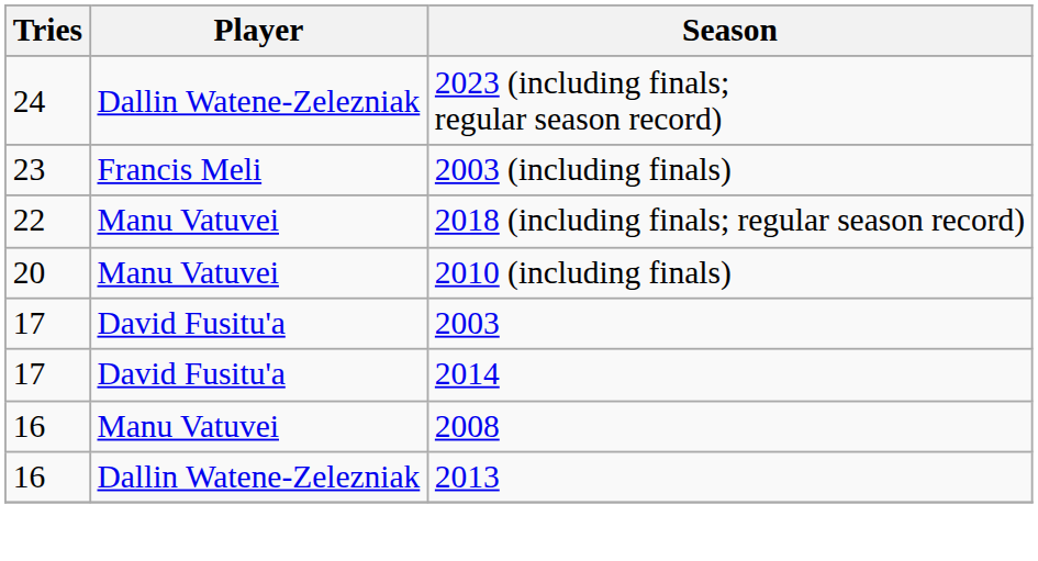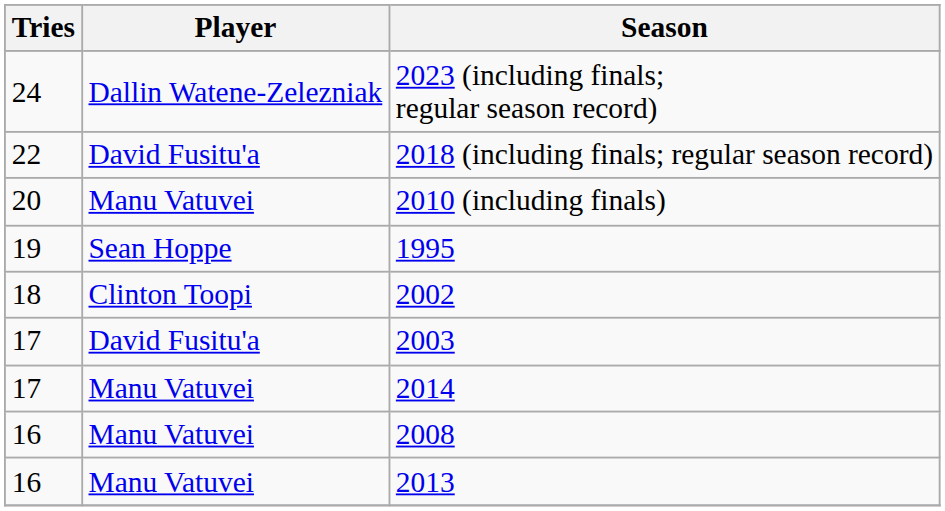- row: 23 | Francis Meli | 2003 (including finals)
2018 (including finals; regular season record) | Player: Manu Vatuvei -> David Fusitu'a
+ row: 19 | Sean Hoppe | 1995
+ row: 18 | Clinton Toopi | 2002
2014 | Player: David Fusitu'a -> Manu Vatuvei
2013 | Player: Dallin Watene-Zelezniak -> Manu Vatuvei
